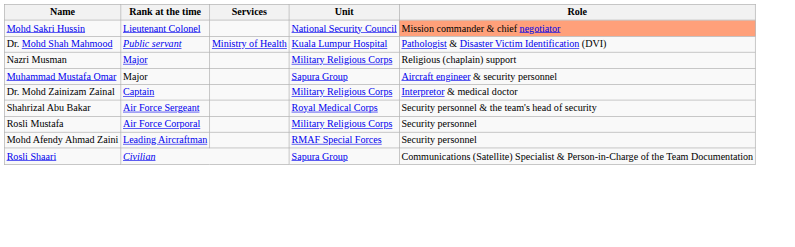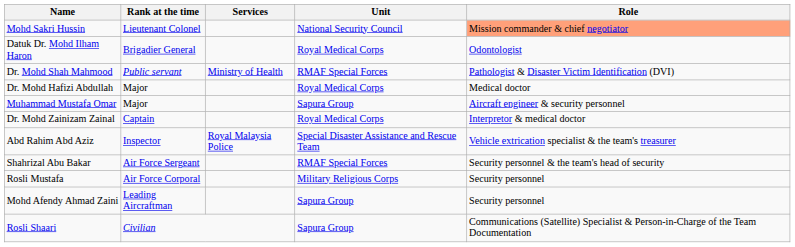+ row: Datuk Dr. Mohd Ilham Haron | Brigadier General | Royal Medical Corps | Odontologist
Dr. Mohd Shah Mahmood | Unit: Kuala Lumpur Hospital -> RMAF Special Forces
- row: Nazri Musman | Major | Military Religious Corps | Religious (chaplain) support
+ row: Dr. Mohd Hafizi Abdullah | Major | Royal Medical Corps | Medical doctor
Dr. Mohd Zainizam Zainal | Unit: Military Religious Corps -> Royal Medical Corps
+ row: Abd Rahim Abd Aziz | Inspector | Royal Malaysia Police | Special Disaster Assistance and Rescue Team | Vehicle extrication specialist & the team's treasurer
Shahrizal Abu Bakar | Unit: Royal Medical Corps -> RMAF Special Forces
Mohd Afendy Ahmad Zaini | Unit: RMAF Special Forces -> Sapura Group
